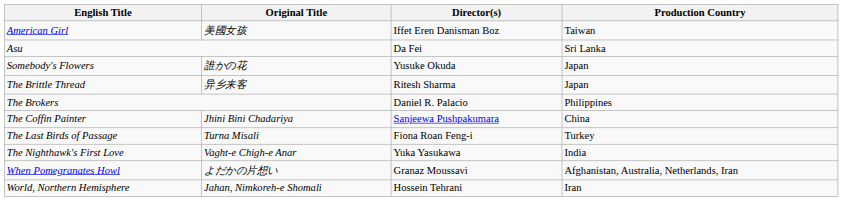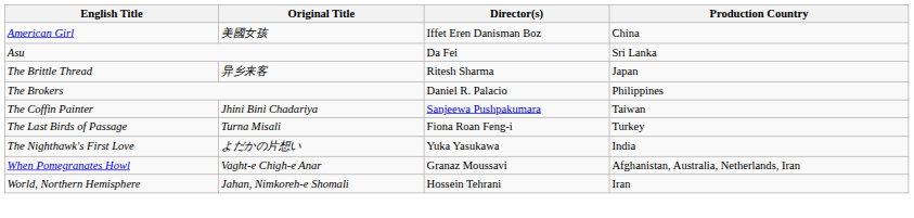American Girl | Production Country: Taiwan -> China
- row: Somebody's Flowers | 誰かの花 | Yusuke Okuda | Japan
The Coffin Painter | Production Country: China -> Taiwan
The Nighthawk's First Love | Original Title: Vaght-e Chigh-e Anar -> よだかの片想い
When Pomegranates Howl | Original Title: よだかの片想い -> Vaght-e Chigh-e Anar
